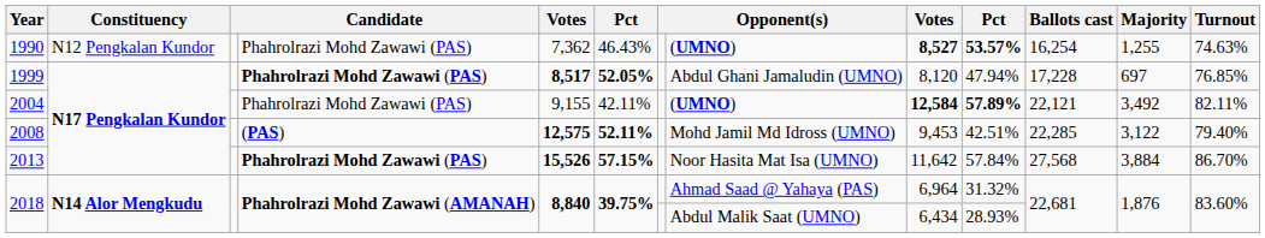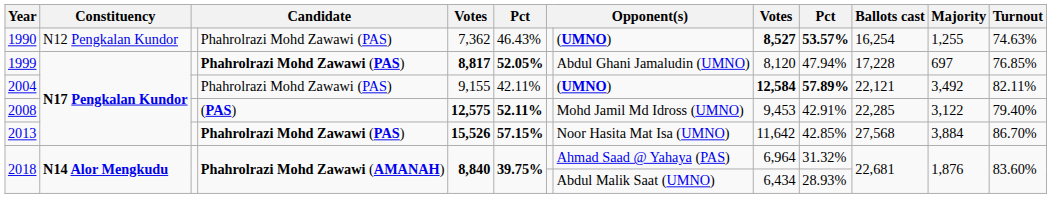1999 | column 5: 8,517 -> 8,817
2008 | column 10: 42.51% -> 42.91%
2013 | column 10: 57.84% -> 42.85%
